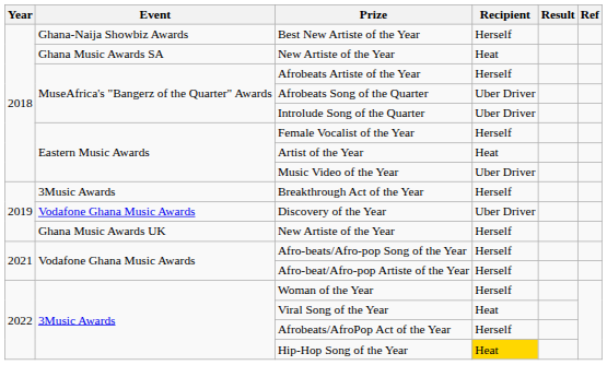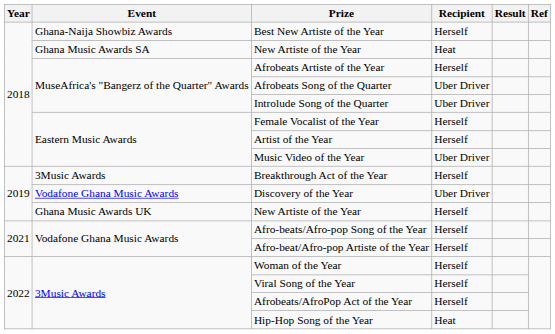Artist of the Year | Recipient: Heat -> Herself
Viral Song of the Year | Recipient: Heat -> Herself
Hip-Hop Song of the Year | Recipient: gold background -> no background
